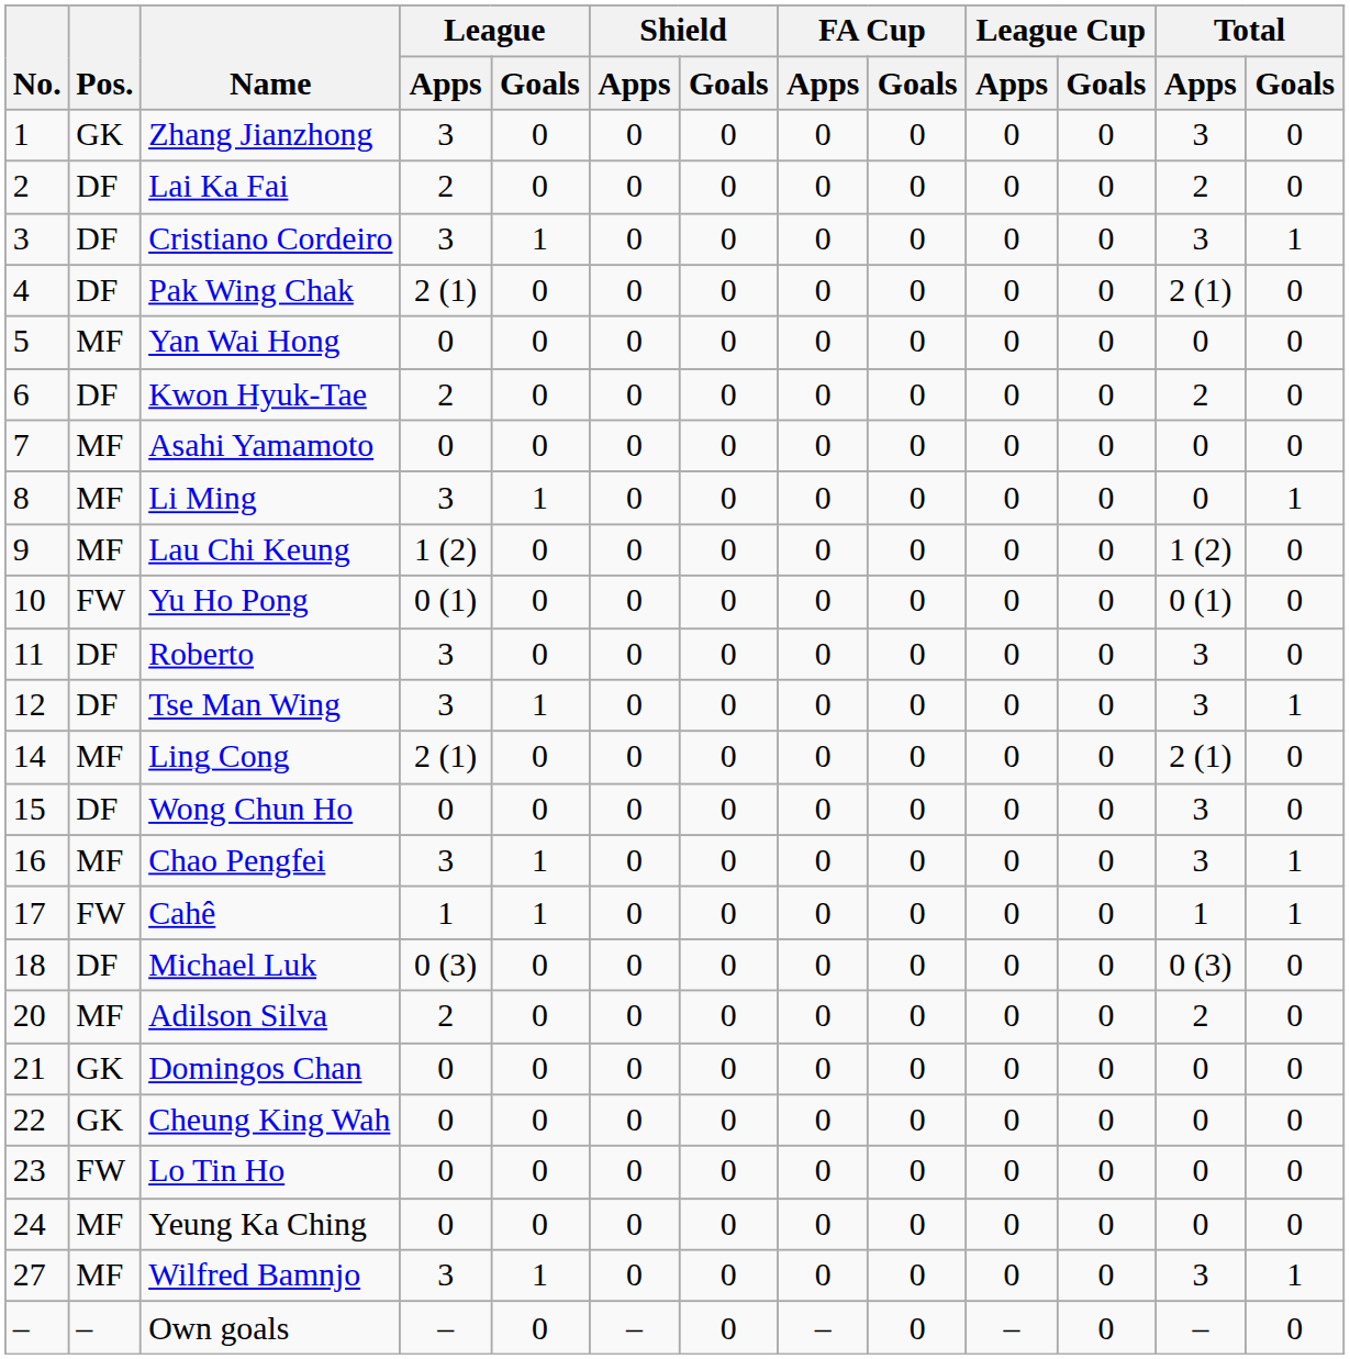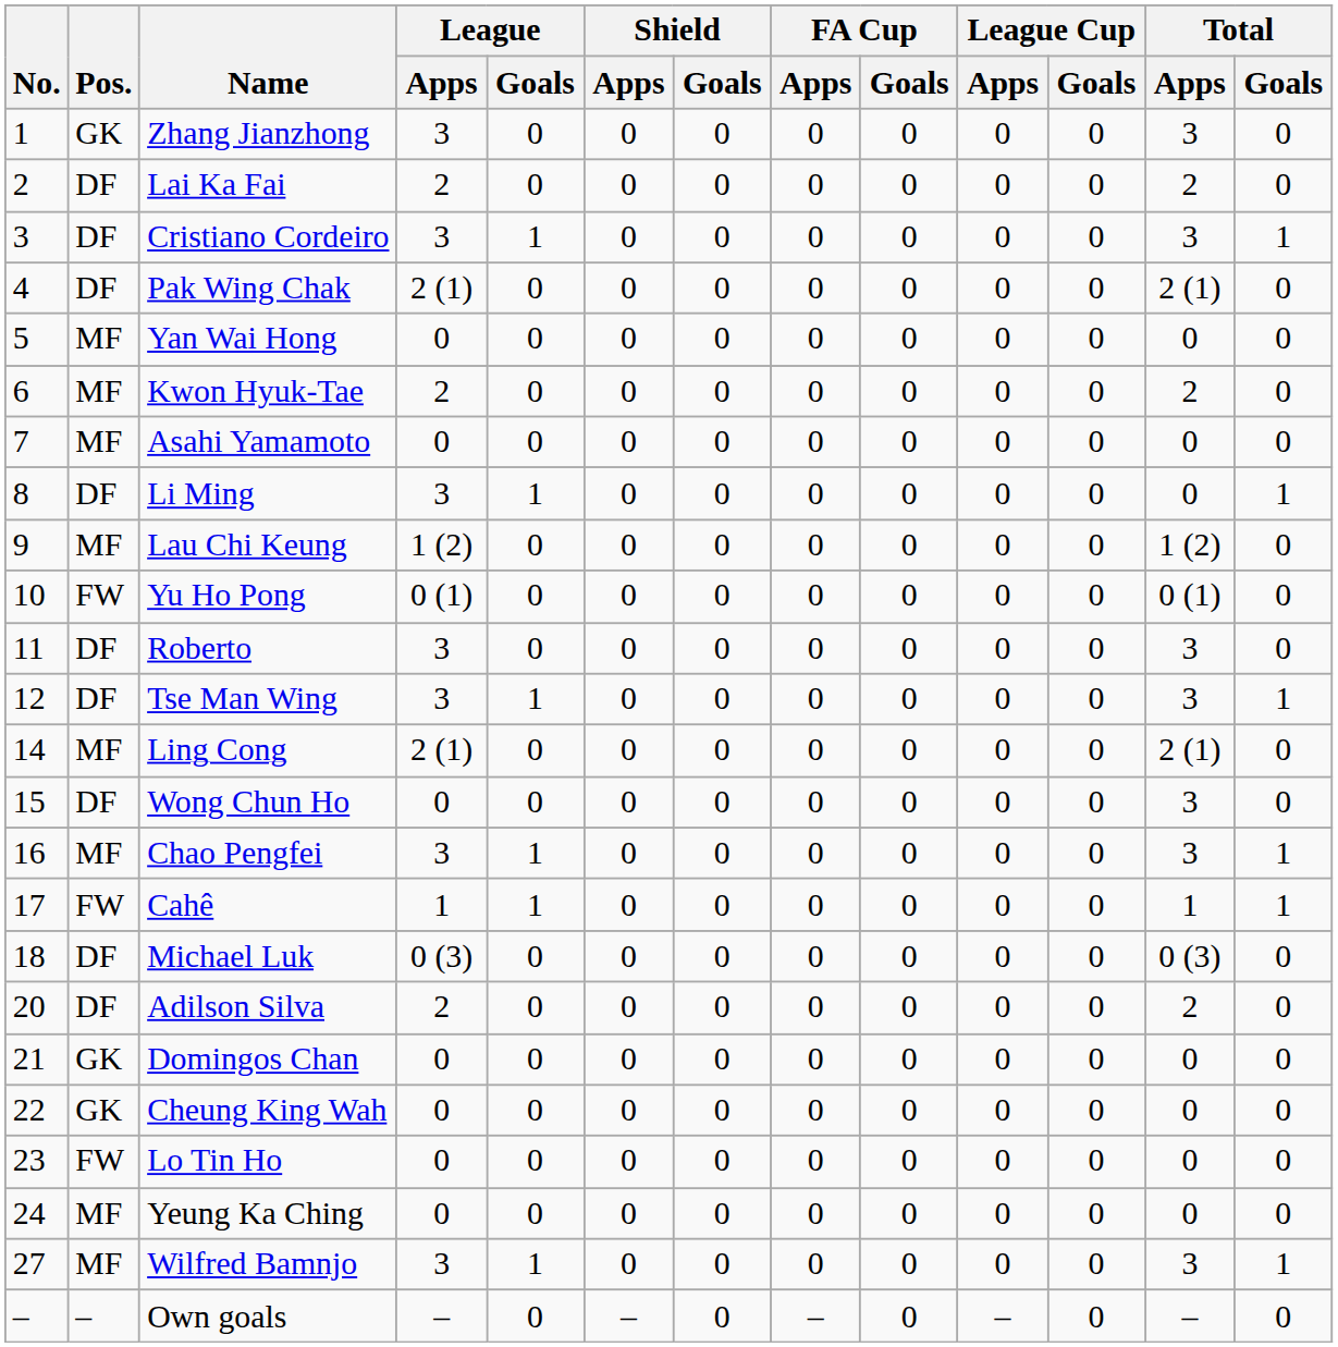Kwon Hyuk-Tae | Pos.: DF -> MF
Li Ming | Pos.: MF -> DF
Adilson Silva | Pos.: MF -> DF
